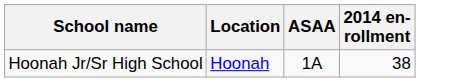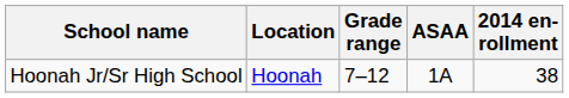+ column: Grade range | 7–12
